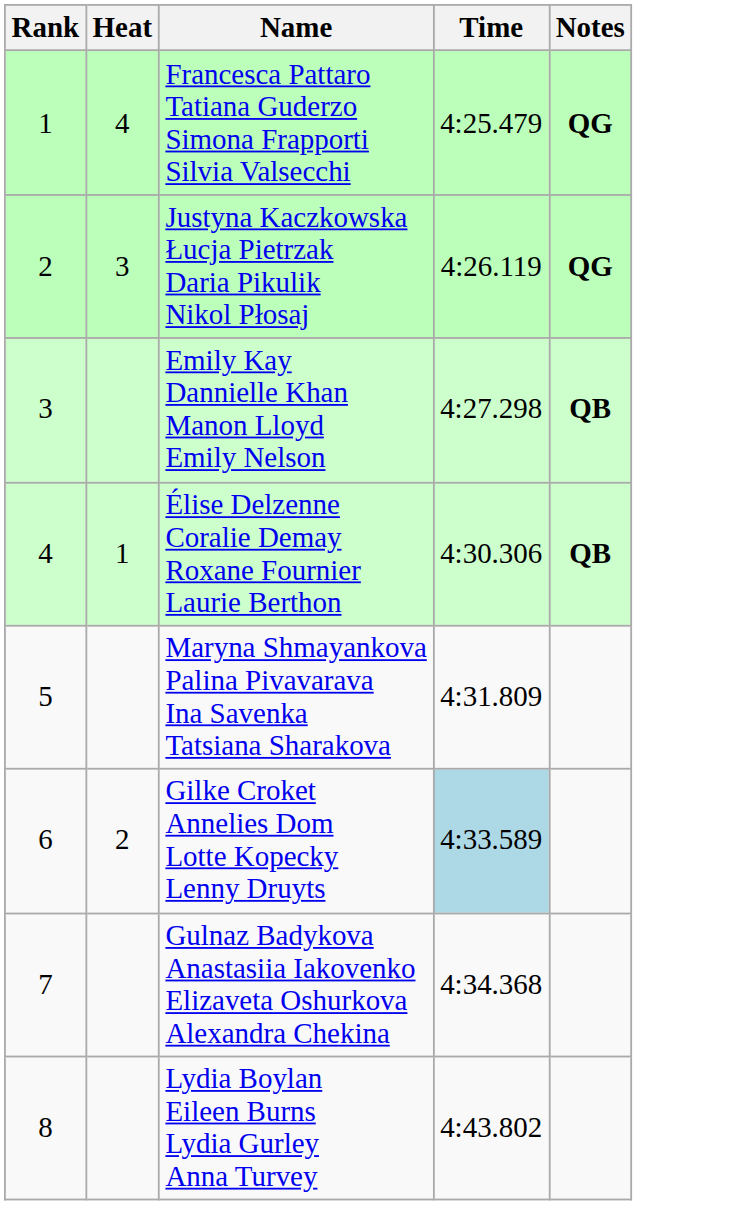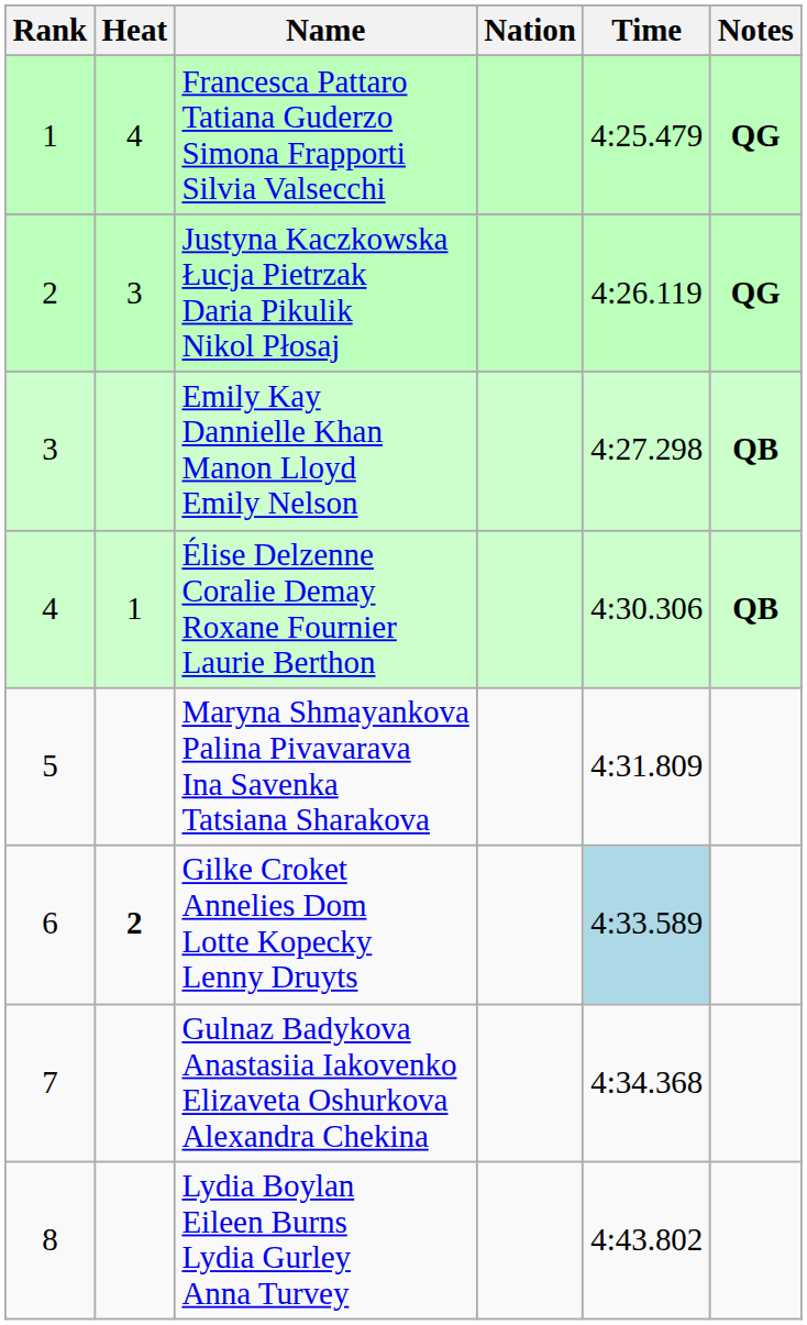+ column: Nation
Gilke Croket Annelies Dom Lotte Kopecky Lenny Druyts | Heat: normal -> bold
